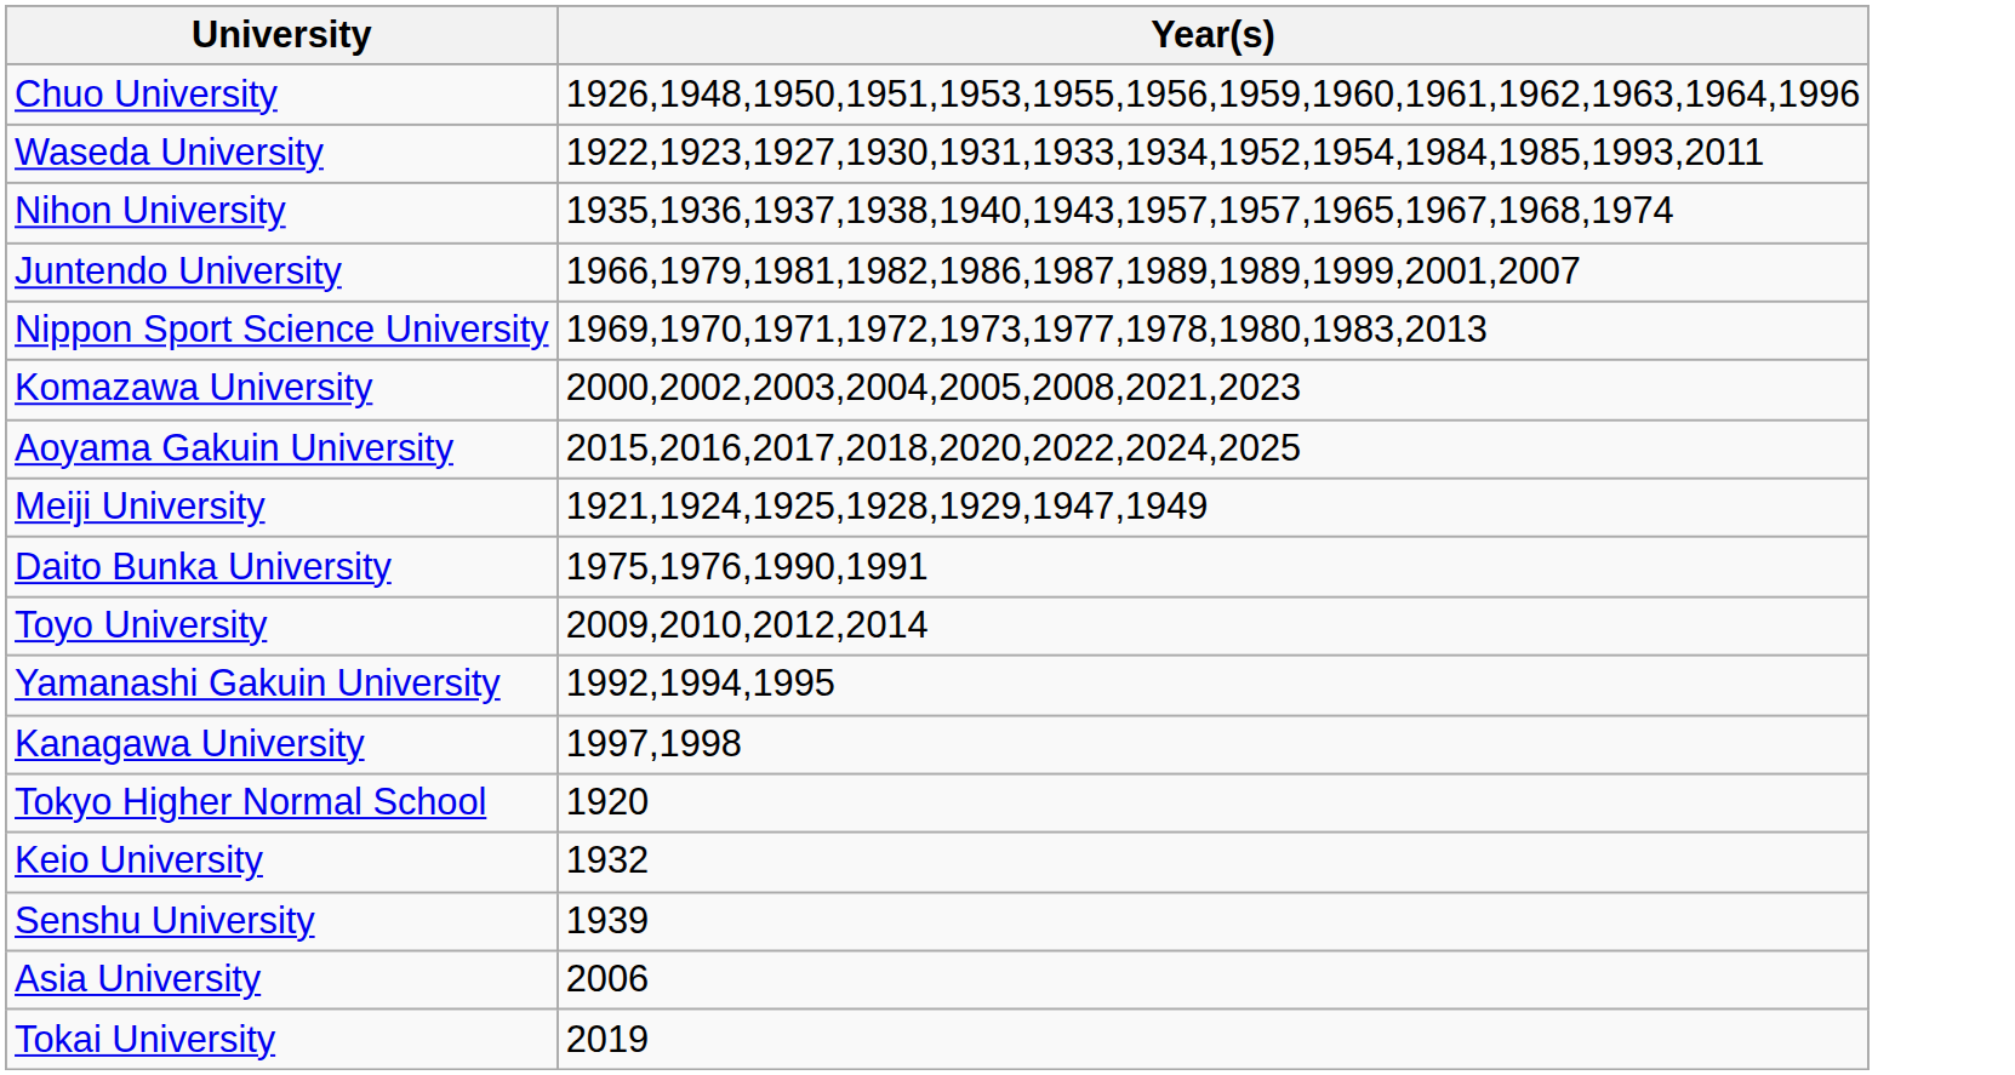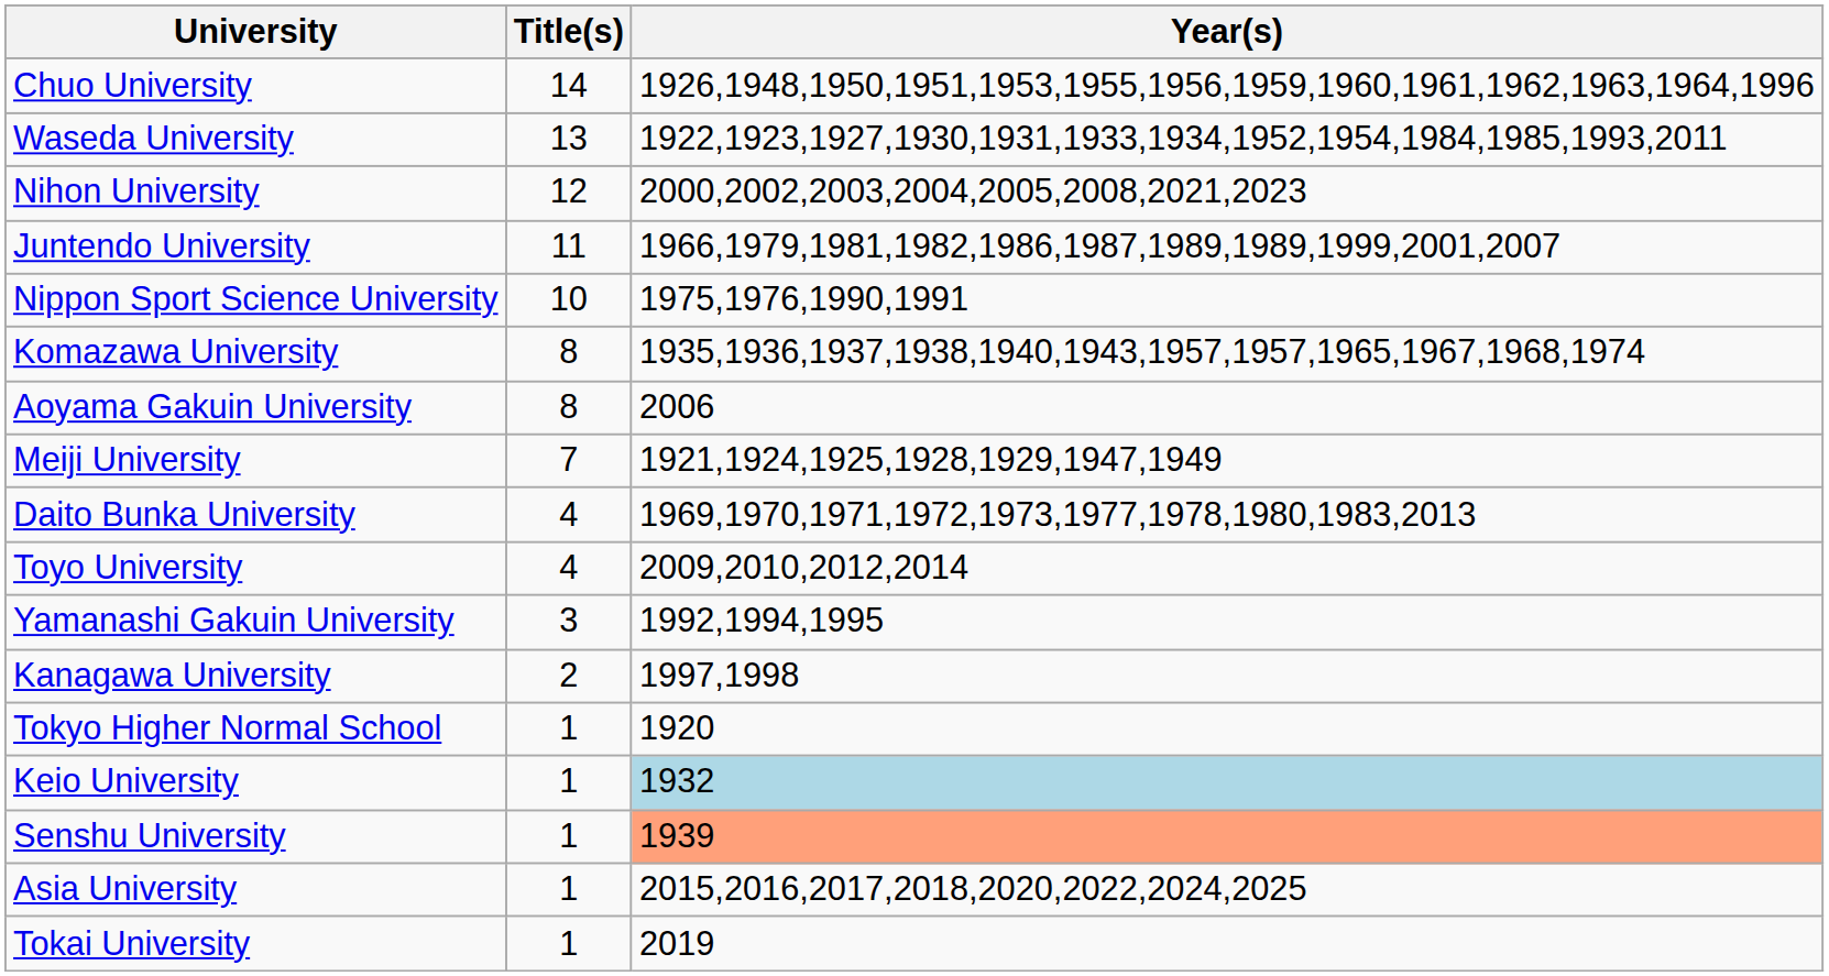+ column: Title(s) | 14 | 13 | 12 | 11 | 10 | 8 | 8 | 7 | 4 | 4 | 3 | 2 | 1 | 1 | 1 | 1 | 1
Nihon University | Year(s): 1935,1936,1937,1938,1940,1943,1957,1957,1965,1967,1968,1974 -> 2000,2002,2003,2004,2005,2008,2021,2023
Nippon Sport Science University | Year(s): 1969,1970,1971,1972,1973,1977,1978,1980,1983,2013 -> 1975,1976,1990,1991
Komazawa University | Year(s): 2000,2002,2003,2004,2005,2008,2021,2023 -> 1935,1936,1937,1938,1940,1943,1957,1957,1965,1967,1968,1974
Aoyama Gakuin University | Year(s): 2015,2016,2017,2018,2020,2022,2024,2025 -> 2006
Daito Bunka University | Year(s): 1975,1976,1990,1991 -> 1969,1970,1971,1972,1973,1977,1978,1980,1983,2013
Keio University | Year(s): no background -> lightblue background
Senshu University | Year(s): no background -> lightsalmon background
Asia University | Year(s): 2006 -> 2015,2016,2017,2018,2020,2022,2024,2025
